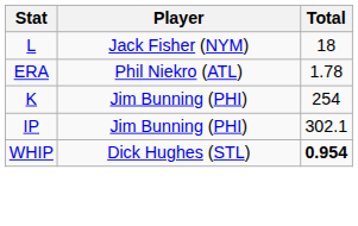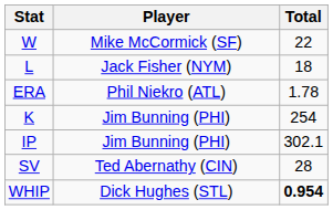+ row: W | Mike McCormick (SF) | 22
+ row: SV | Ted Abernathy (CIN) | 28
